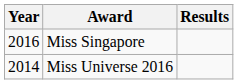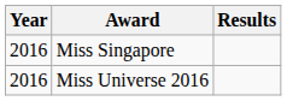Miss Universe 2016 | Year: 2014 -> 2016
